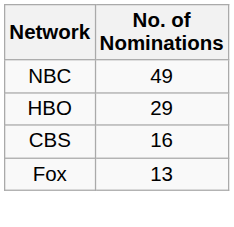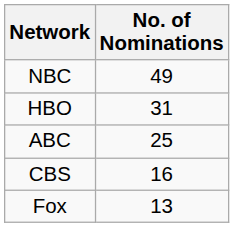HBO | No. of Nominations: 29 -> 31
+ row: ABC | 25
